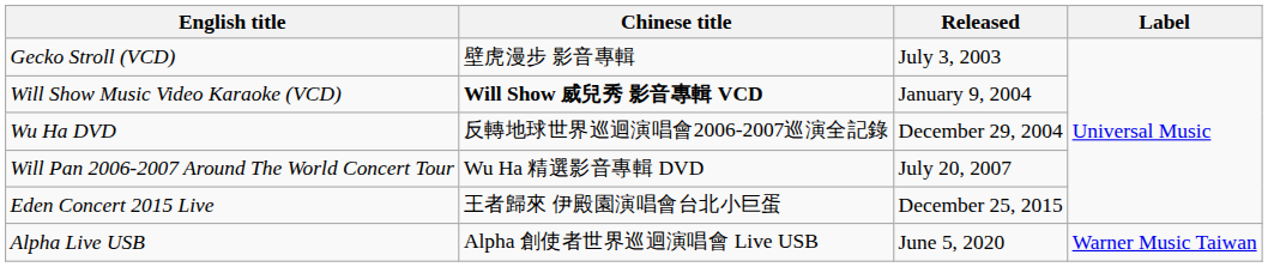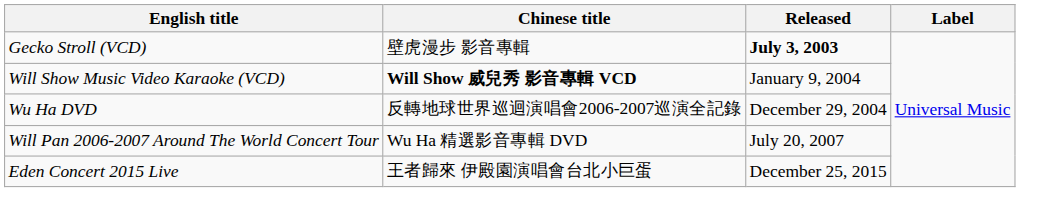Gecko Stroll (VCD) | Released: normal -> bold
- row: Alpha Live USB | Alpha 創使者世界巡迴演唱會 Live USB | June 5, 2020 | Warner Music Taiwan
